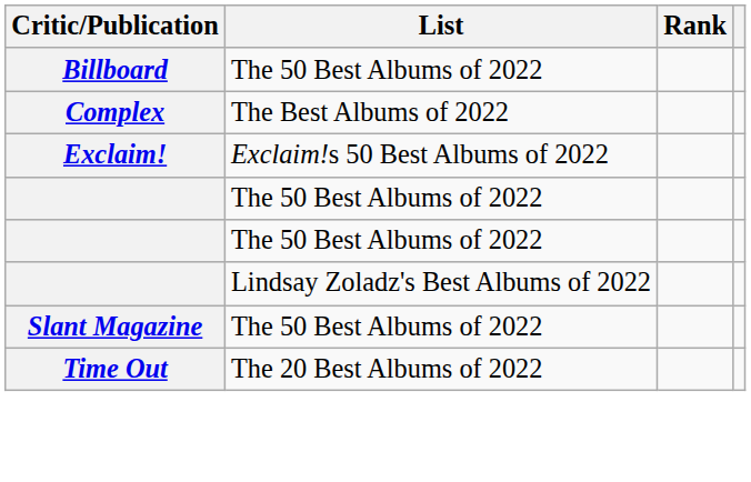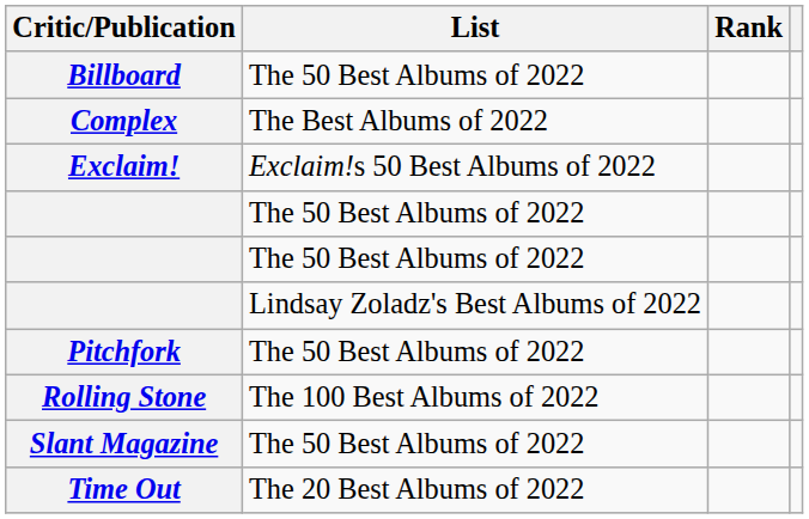+ row: Pitchfork | The 50 Best Albums of 2022
+ row: Rolling Stone | The 100 Best Albums of 2022
